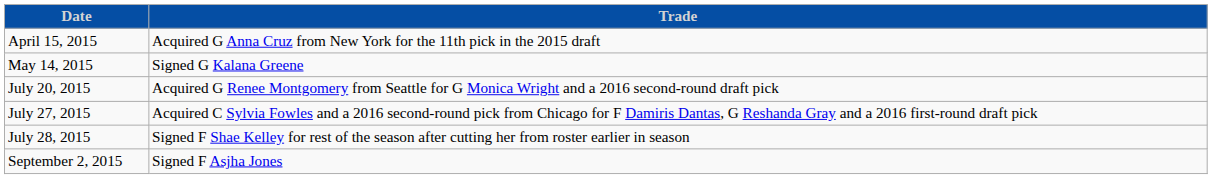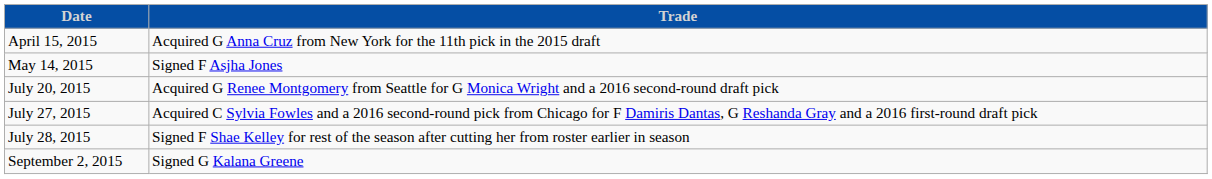May 14, 2015 | column 2: Signed G Kalana Greene -> Signed F Asjha Jones
September 2, 2015 | column 2: Signed F Asjha Jones -> Signed G Kalana Greene
